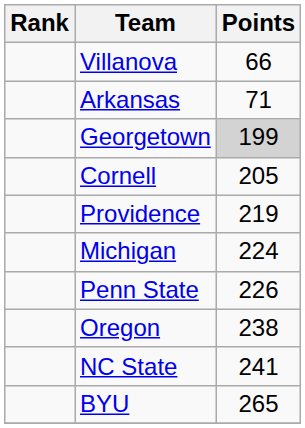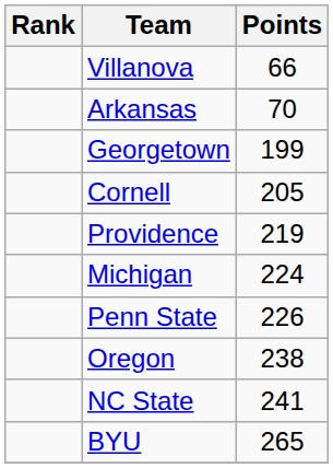Arkansas | Points: 71 -> 70
Georgetown | Points: lightgrey background -> no background
